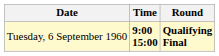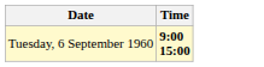- column: Round | Qualifying Final
